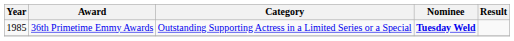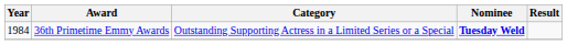36th Primetime Emmy Awards | Year: 1985 -> 1984
